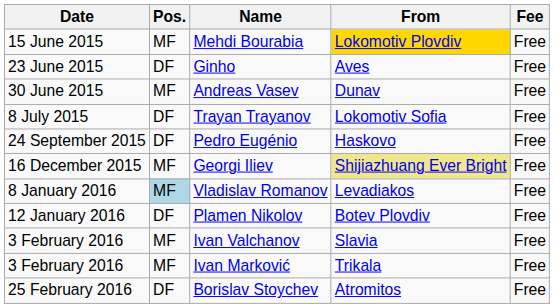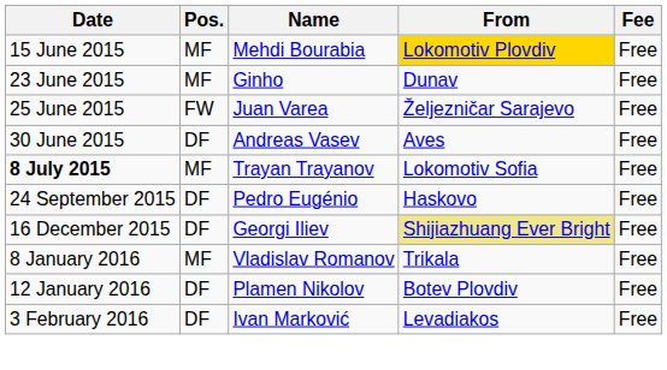Ginho | Pos.: DF -> MF
Ginho | From: Aves -> Dunav
+ row: 25 June 2015 | FW | Juan Varea | Željezničar Sarajevo | Free
Andreas Vasev | Pos.: MF -> DF
Andreas Vasev | From: Dunav -> Aves
Trayan Trayanov | Date: normal -> bold
Trayan Trayanov | Pos.: DF -> MF
Georgi Iliev | Pos.: MF -> DF
Vladislav Romanov | Pos.: lightblue background -> no background
Vladislav Romanov | From: Levadiakos -> Trikala
- row: 3 February 2016 | MF | Ivan Valchanov | Slavia | Free
Ivan Marković | Pos.: MF -> DF
Ivan Marković | From: Trikala -> Levadiakos
- row: 25 February 2016 | DF | Borislav Stoychev | Atromitos | Free
